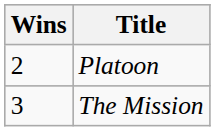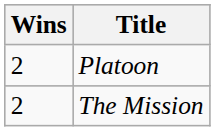The Mission | Wins: 3 -> 2
